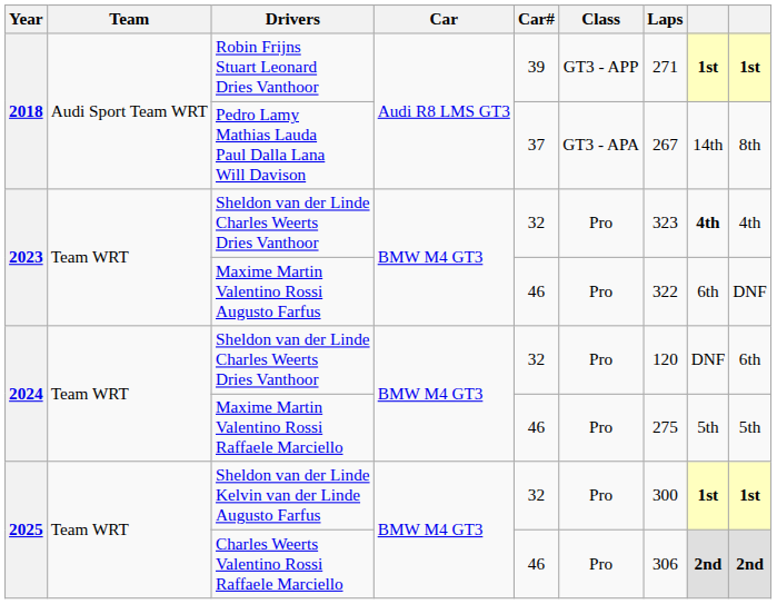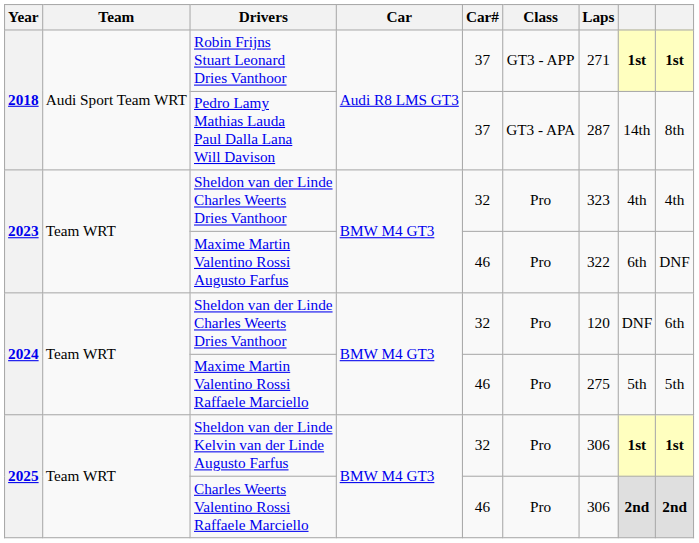Robin Frijns Stuart Leonard Dries Vanthoor | Car#: 39 -> 37
Pedro Lamy Mathias Lauda Paul Dalla Lana Will Davison | Laps: 267 -> 287
2023 / Sheldon van der Linde Charles Weerts Dries Vanthoor | column 8: bold -> normal
Sheldon van der Linde Kelvin van der Linde Augusto Farfus | Laps: 300 -> 306
